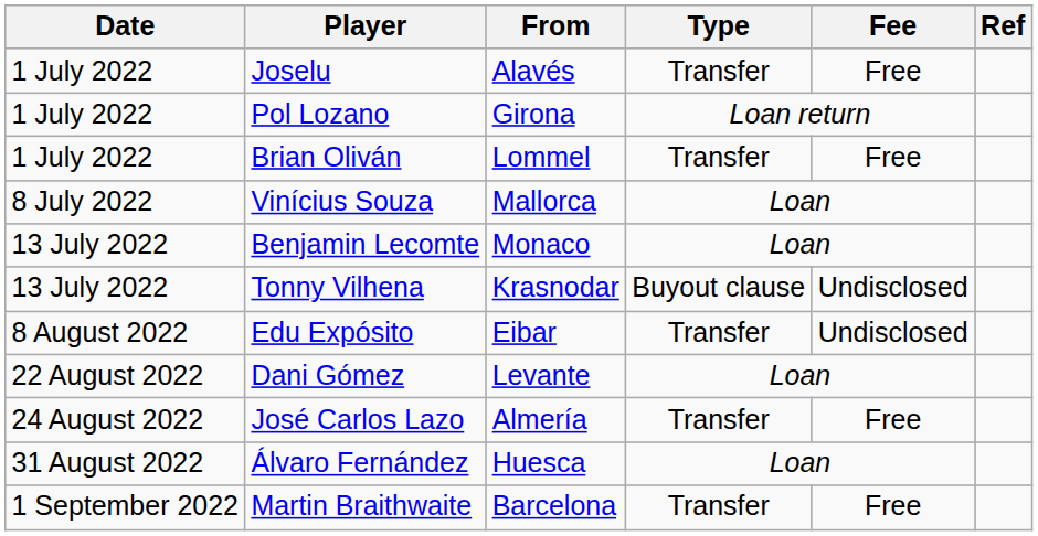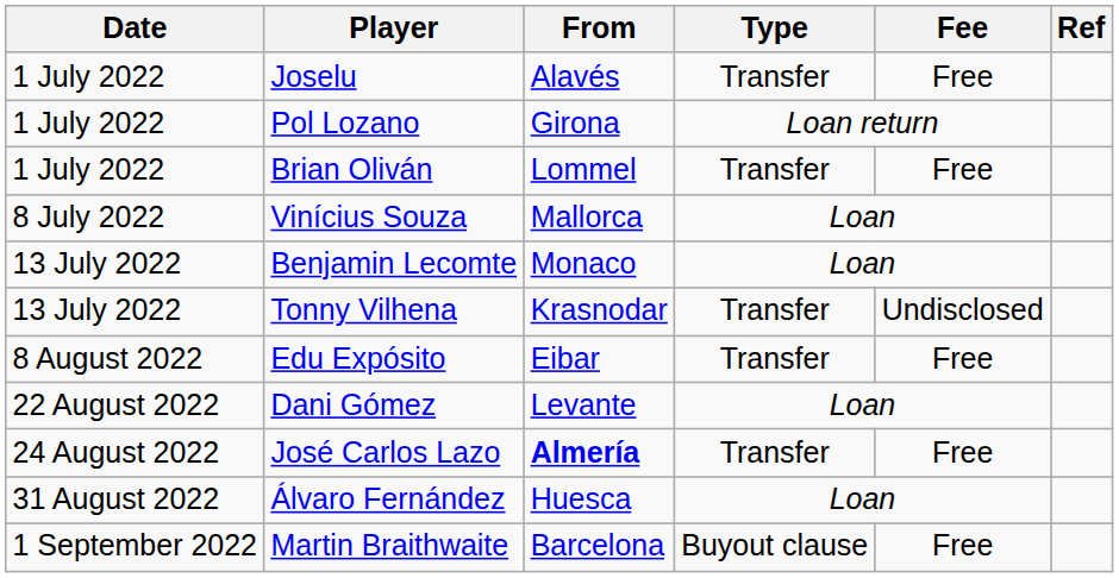Tonny Vilhena | Type: Buyout clause -> Transfer
Edu Expósito | Fee: Undisclosed -> Free
José Carlos Lazo | From: normal -> bold
Martin Braithwaite | Type: Transfer -> Buyout clause
